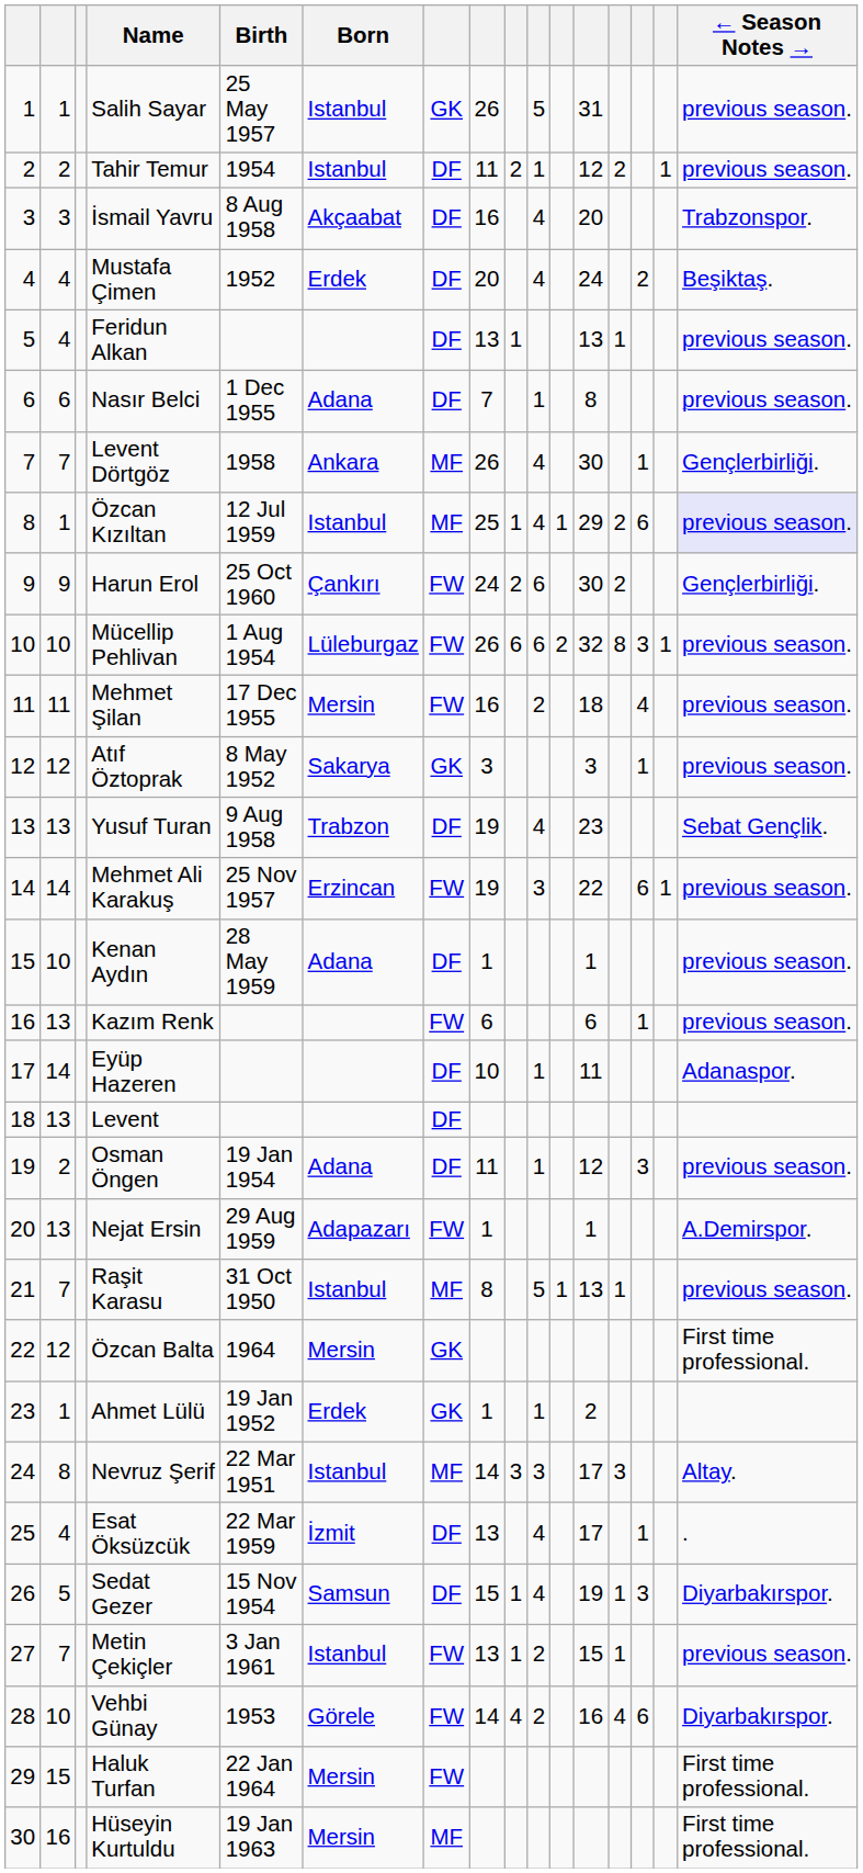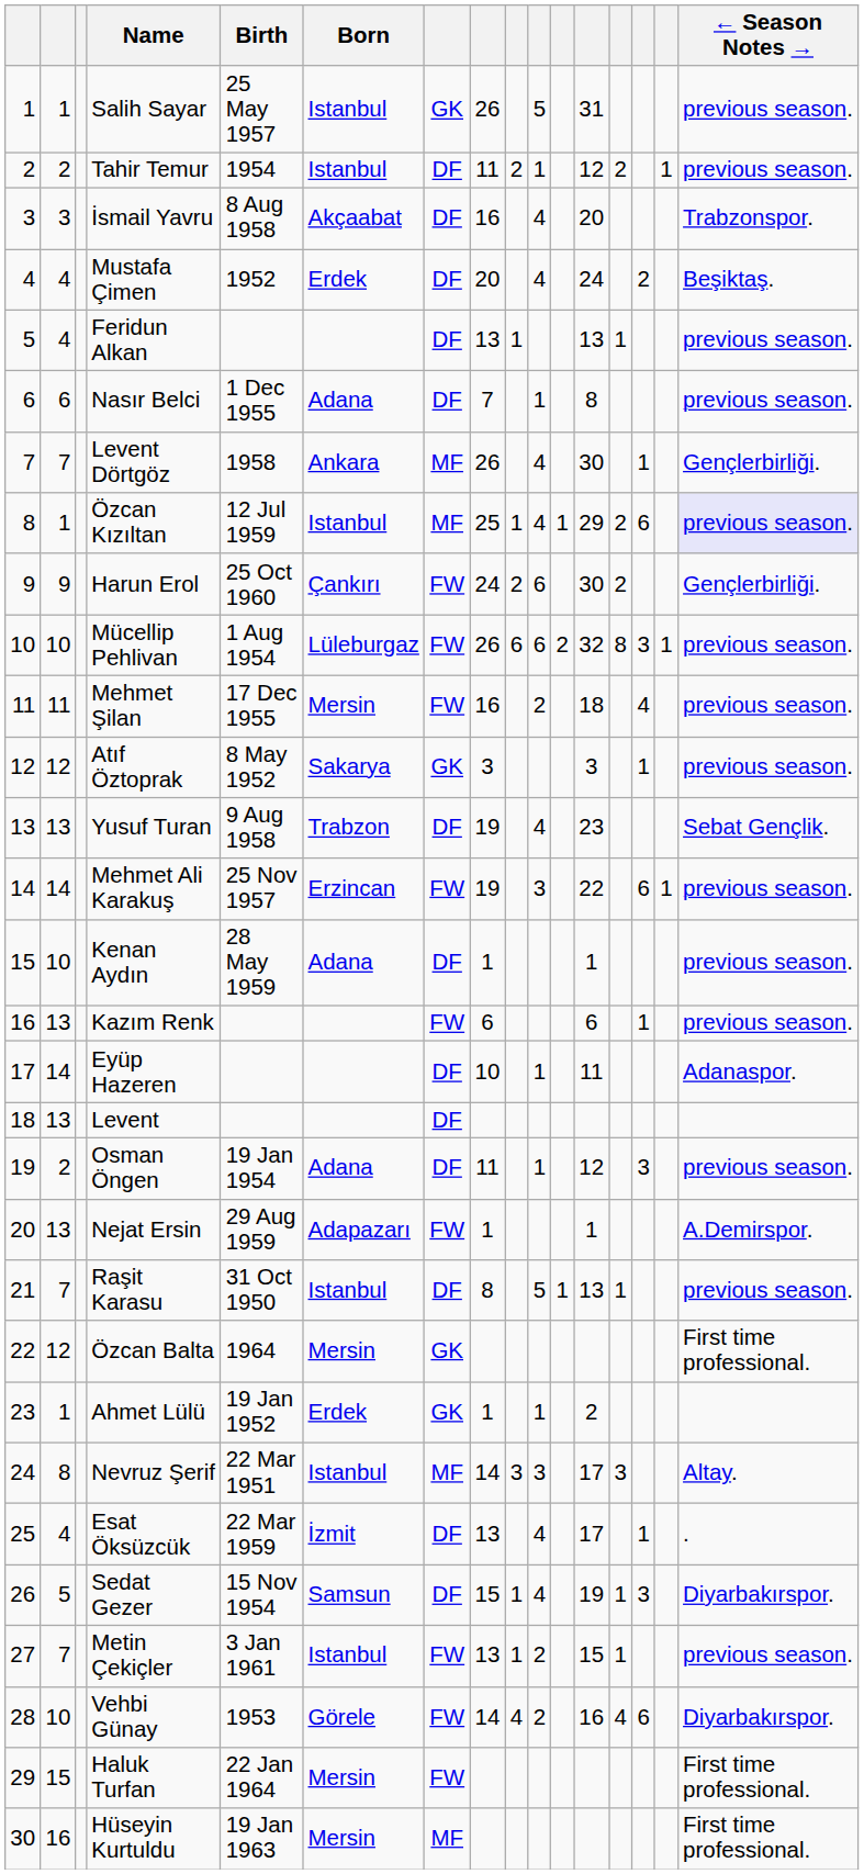Raşit Karasu | column 7: MF -> DF
